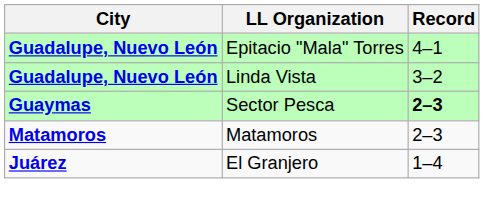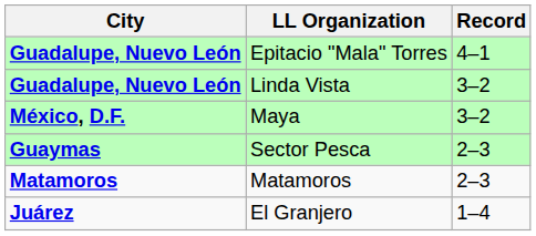+ row: México, D.F. | Maya | 3–2
Sector Pesca | Record: bold -> normal
